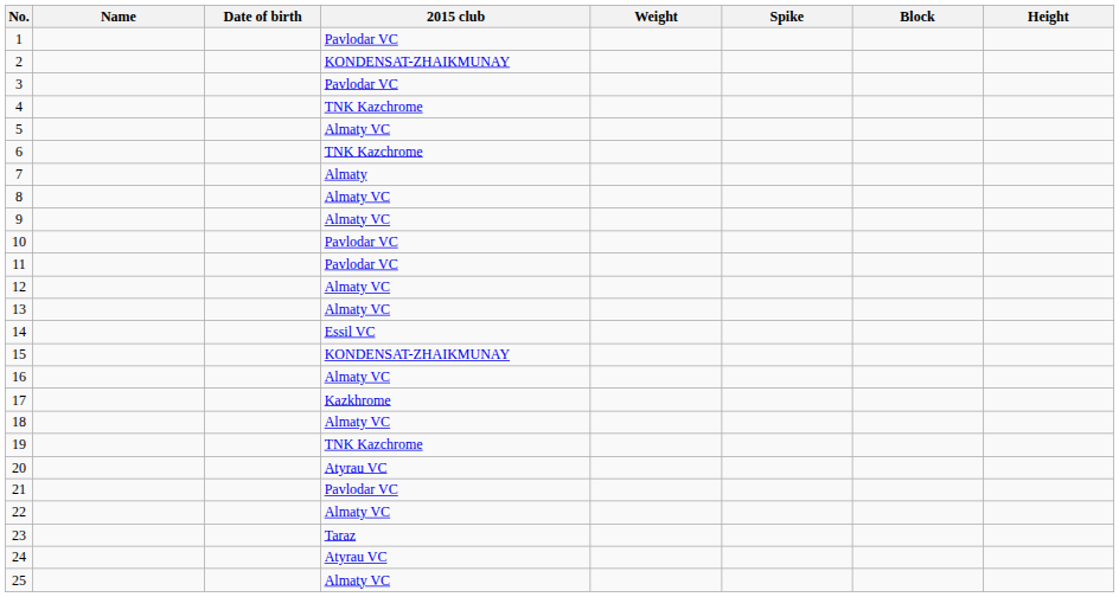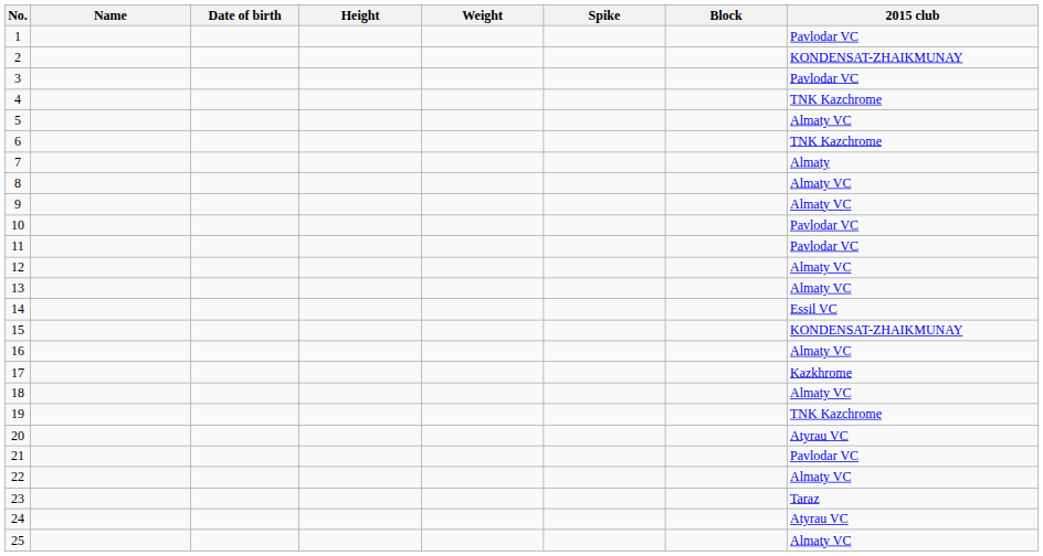columns swapped: Height <-> 2015 club
